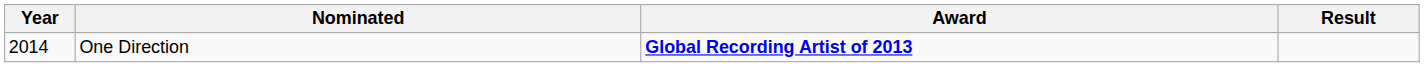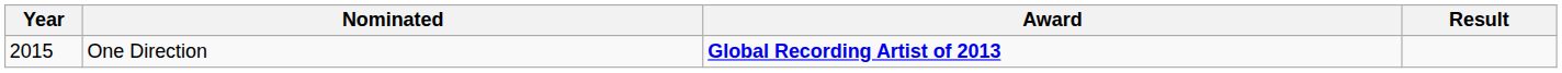One Direction | Year: 2014 -> 2015
